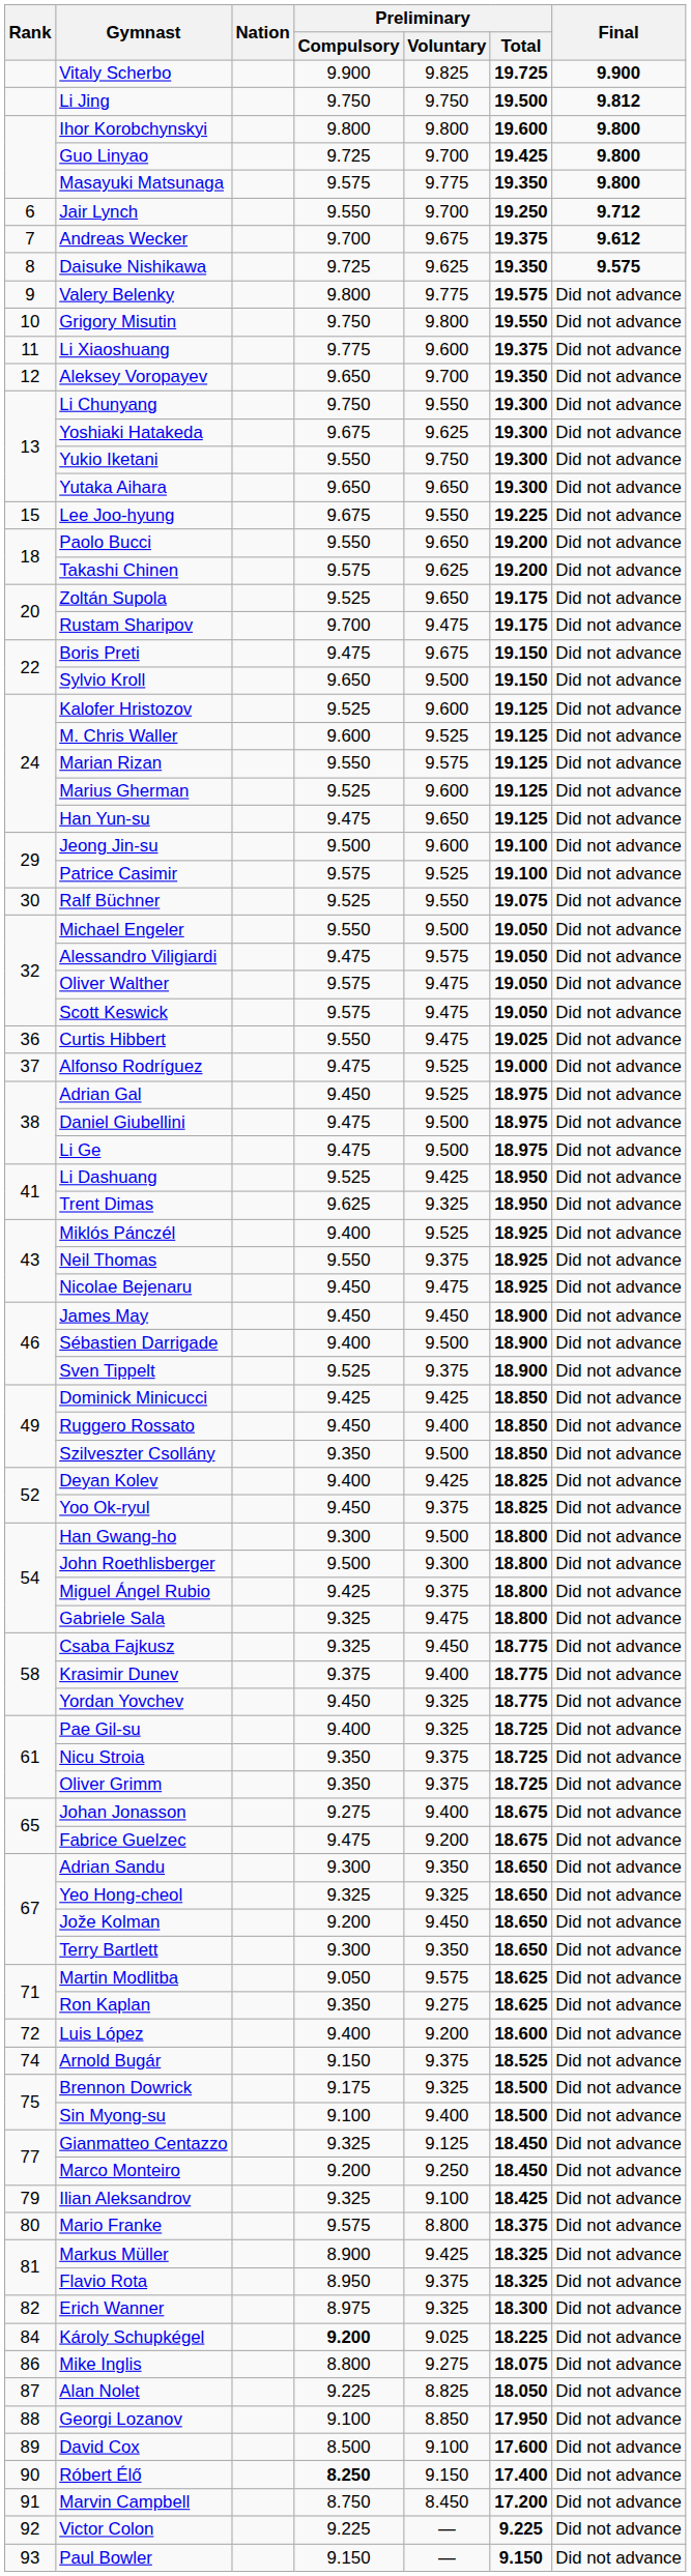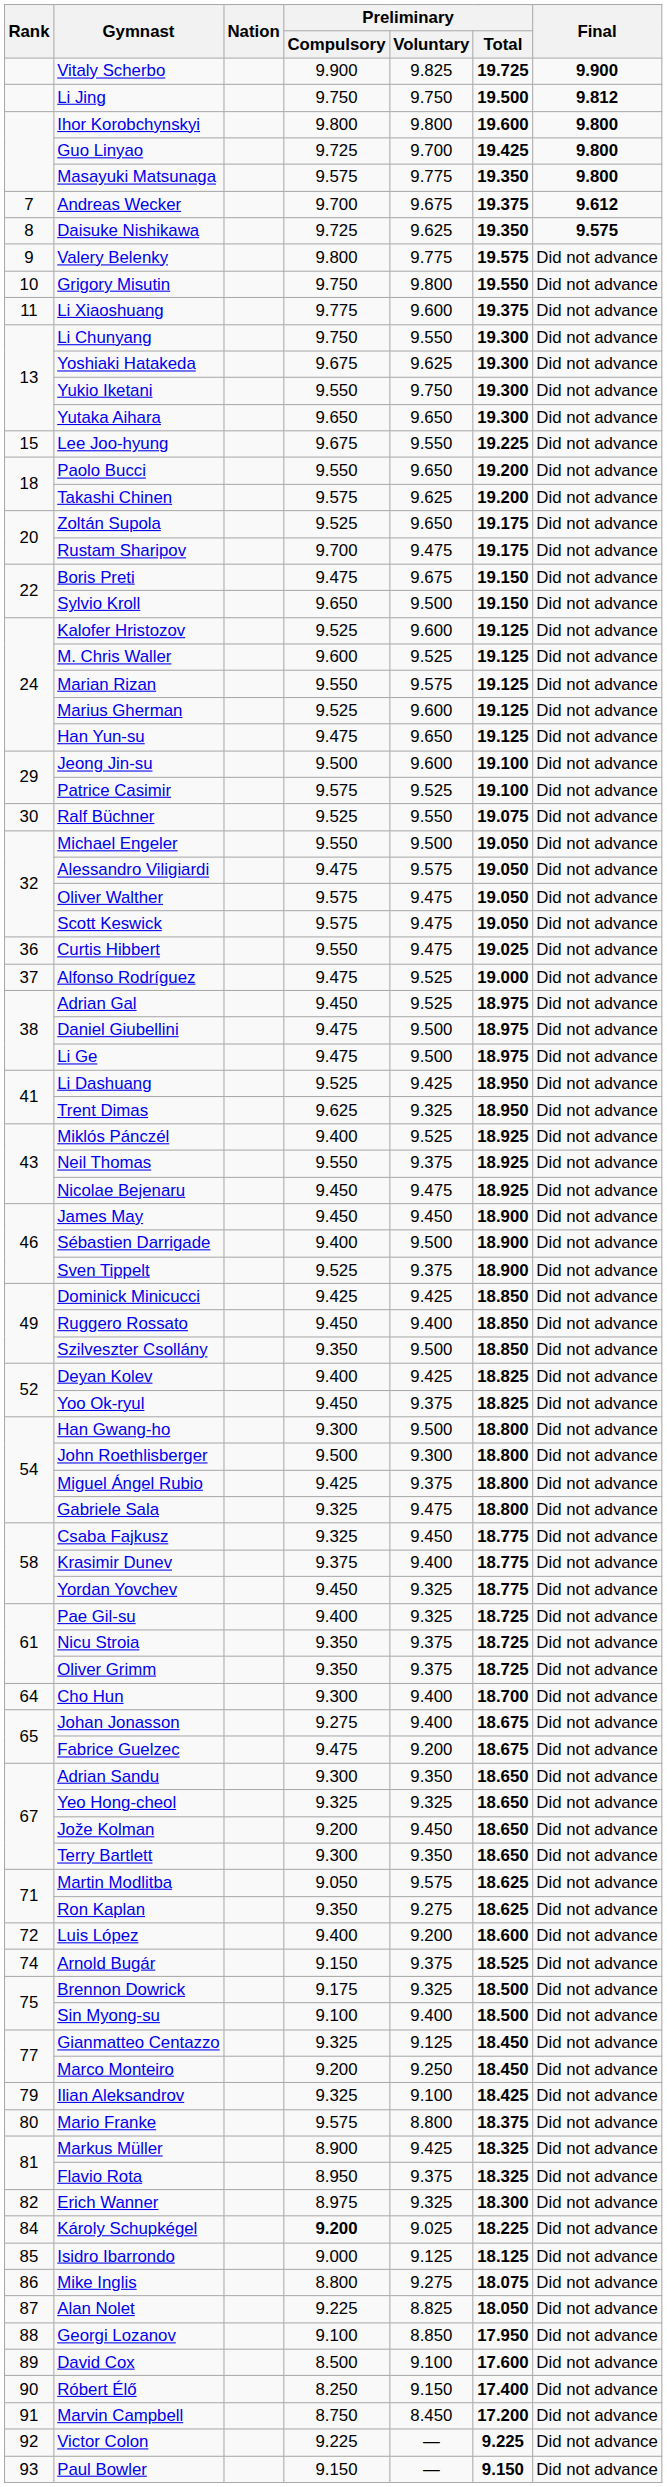- row: 6 | Jair Lynch | 9.550 | 9.700 | 19.250 | 9.712
- row: 12 | Aleksey Voropayev | 9.650 | 9.700 | 19.350 | Did not advance
+ row: 64 | Cho Hun | 9.300 | 9.400 | 18.700 | Did not advance
+ row: 85 | Isidro Ibarrondo | 9.000 | 9.125 | 18.125 | Did not advance
Róbert Élő | Preliminary / Compulsory: bold -> normal
